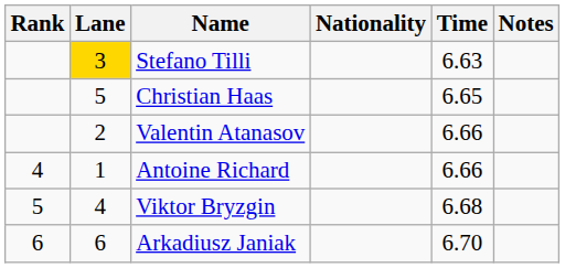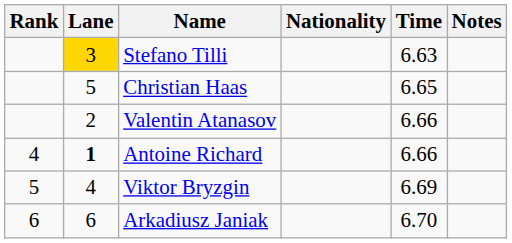Antoine Richard | Lane: normal -> bold
Viktor Bryzgin | Time: 6.68 -> 6.69
